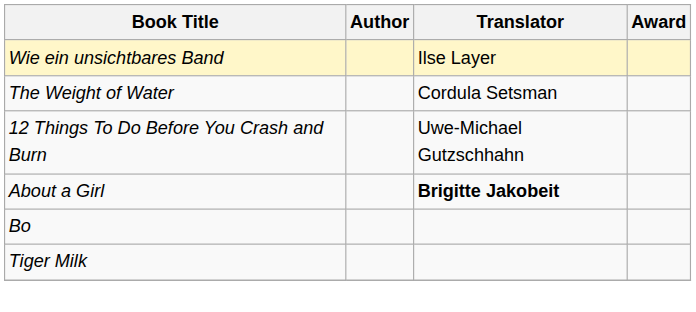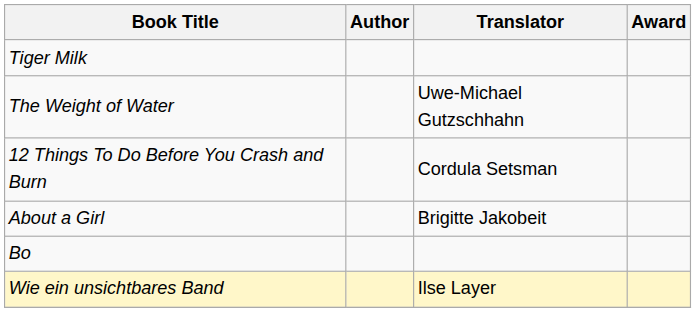rows swapped: Wie ein unsichtbares Band <-> Tiger Milk
The Weight of Water | Translator: Cordula Setsman -> Uwe-Michael Gutzschhahn
12 Things To Do Before You Crash and Burn | Translator: Uwe-Michael Gutzschhahn -> Cordula Setsman
About a Girl | Translator: bold -> normal
